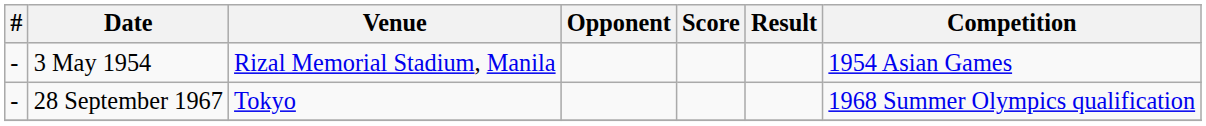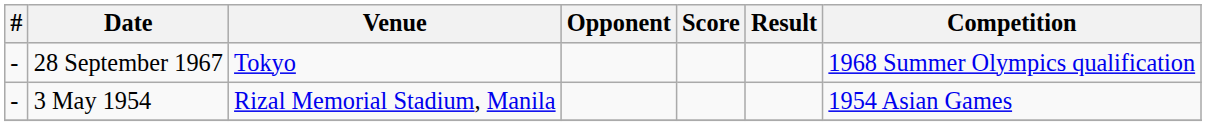rows swapped: 3 May 1954 <-> 28 September 1967
